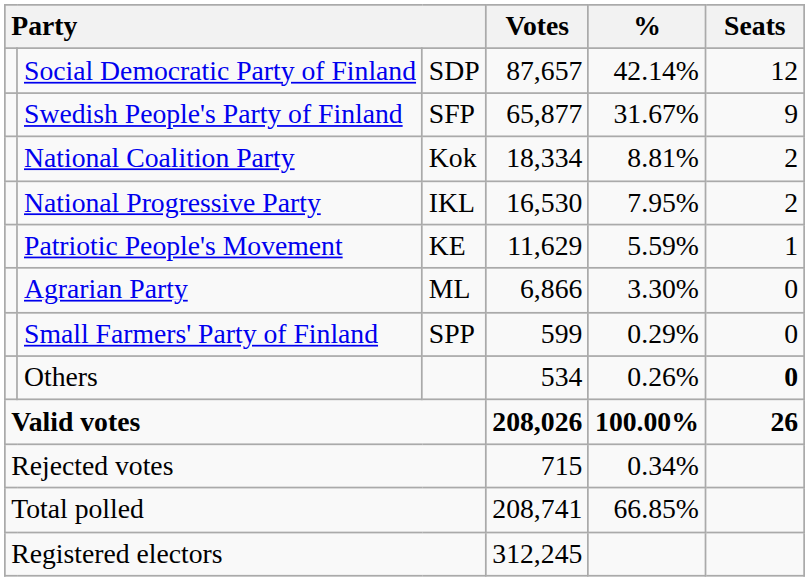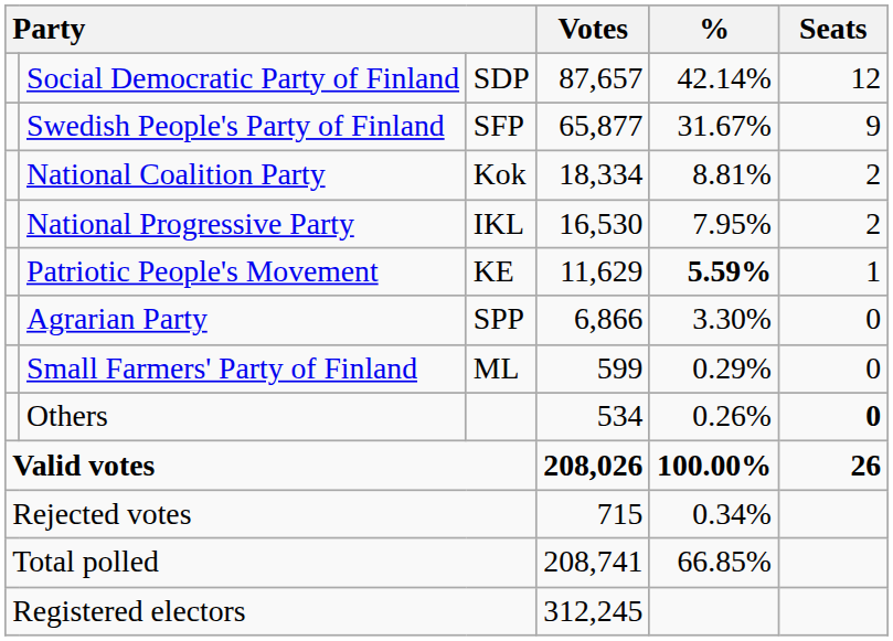Patriotic People's Movement | %: normal -> bold
Agrarian Party | column 3: ML -> SPP
Small Farmers' Party of Finland | column 3: SPP -> ML
